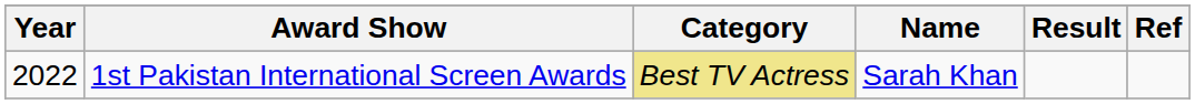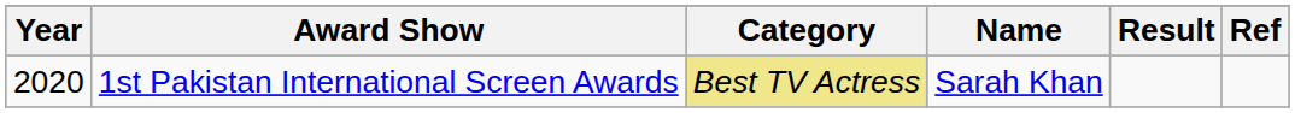1st Pakistan International Screen Awards | Year: 2022 -> 2020
